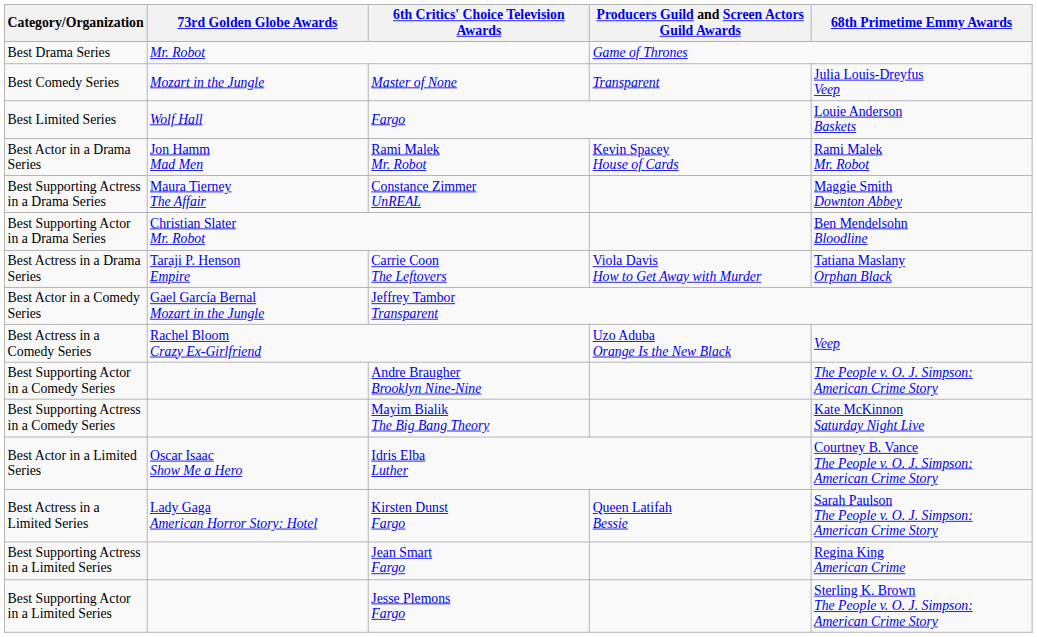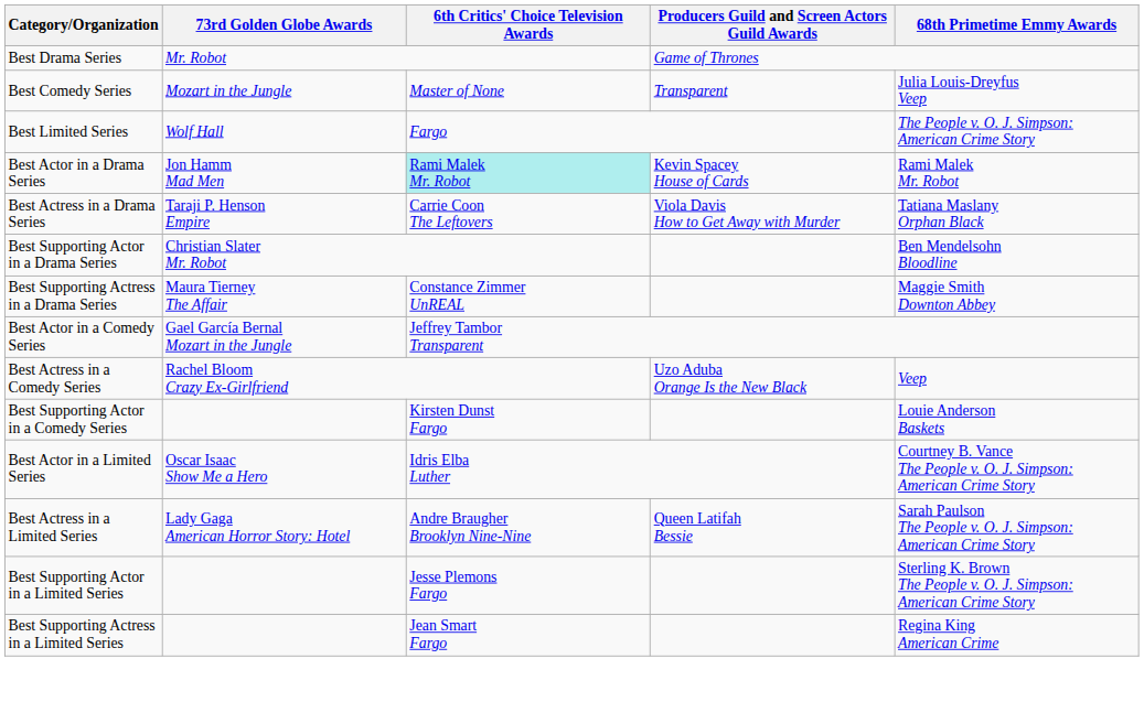Best Limited Series | 68th Primetime Emmy Awards: Louie Anderson Baskets -> The People v. O. J. Simpson: American Crime Story
Best Actor in a Drama Series | 6th Critics' Choice Television Awards: no background -> paleturquoise background
rows swapped: Best Actress in a Drama Series <-> Best Supporting Actress in a Drama Series
Best Supporting Actor in a Comedy Series | 6th Critics' Choice Television Awards: Andre Braugher Brooklyn Nine-Nine -> Kirsten Dunst Fargo
Best Supporting Actor in a Comedy Series | 68th Primetime Emmy Awards: The People v. O. J. Simpson: American Crime Story -> Louie Anderson Baskets
- row: Best Supporting Actress in a Comedy Series | Mayim Bialik The Big Bang Theory | Kate McKinnon Saturday Night Live
Best Actress in a Limited Series | 6th Critics' Choice Television Awards: Kirsten Dunst Fargo -> Andre Braugher Brooklyn Nine-Nine
rows swapped: Best Supporting Actor in a Limited Series <-> Best Supporting Actress in a Limited Series
